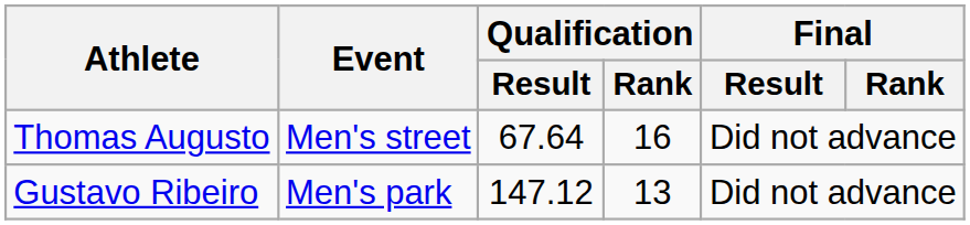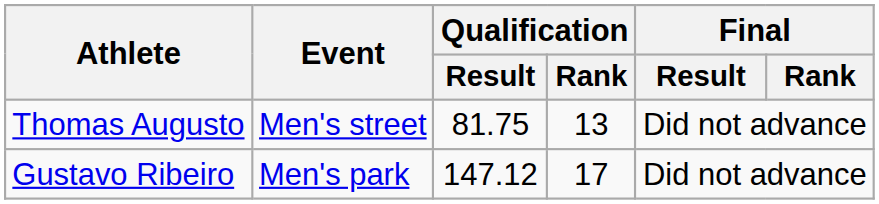Thomas Augusto | Qualification / Result: 67.64 -> 81.75
Thomas Augusto | Qualification / Rank: 16 -> 13
Gustavo Ribeiro | Qualification / Rank: 13 -> 17
